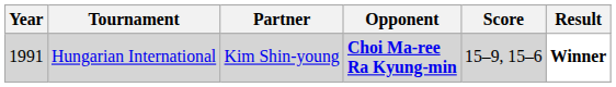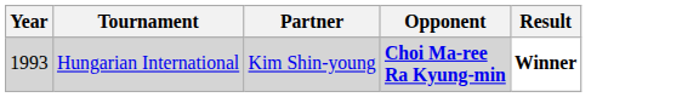- column: Score | 15–9, 15–6
Hungarian International | Year: 1991 -> 1993
